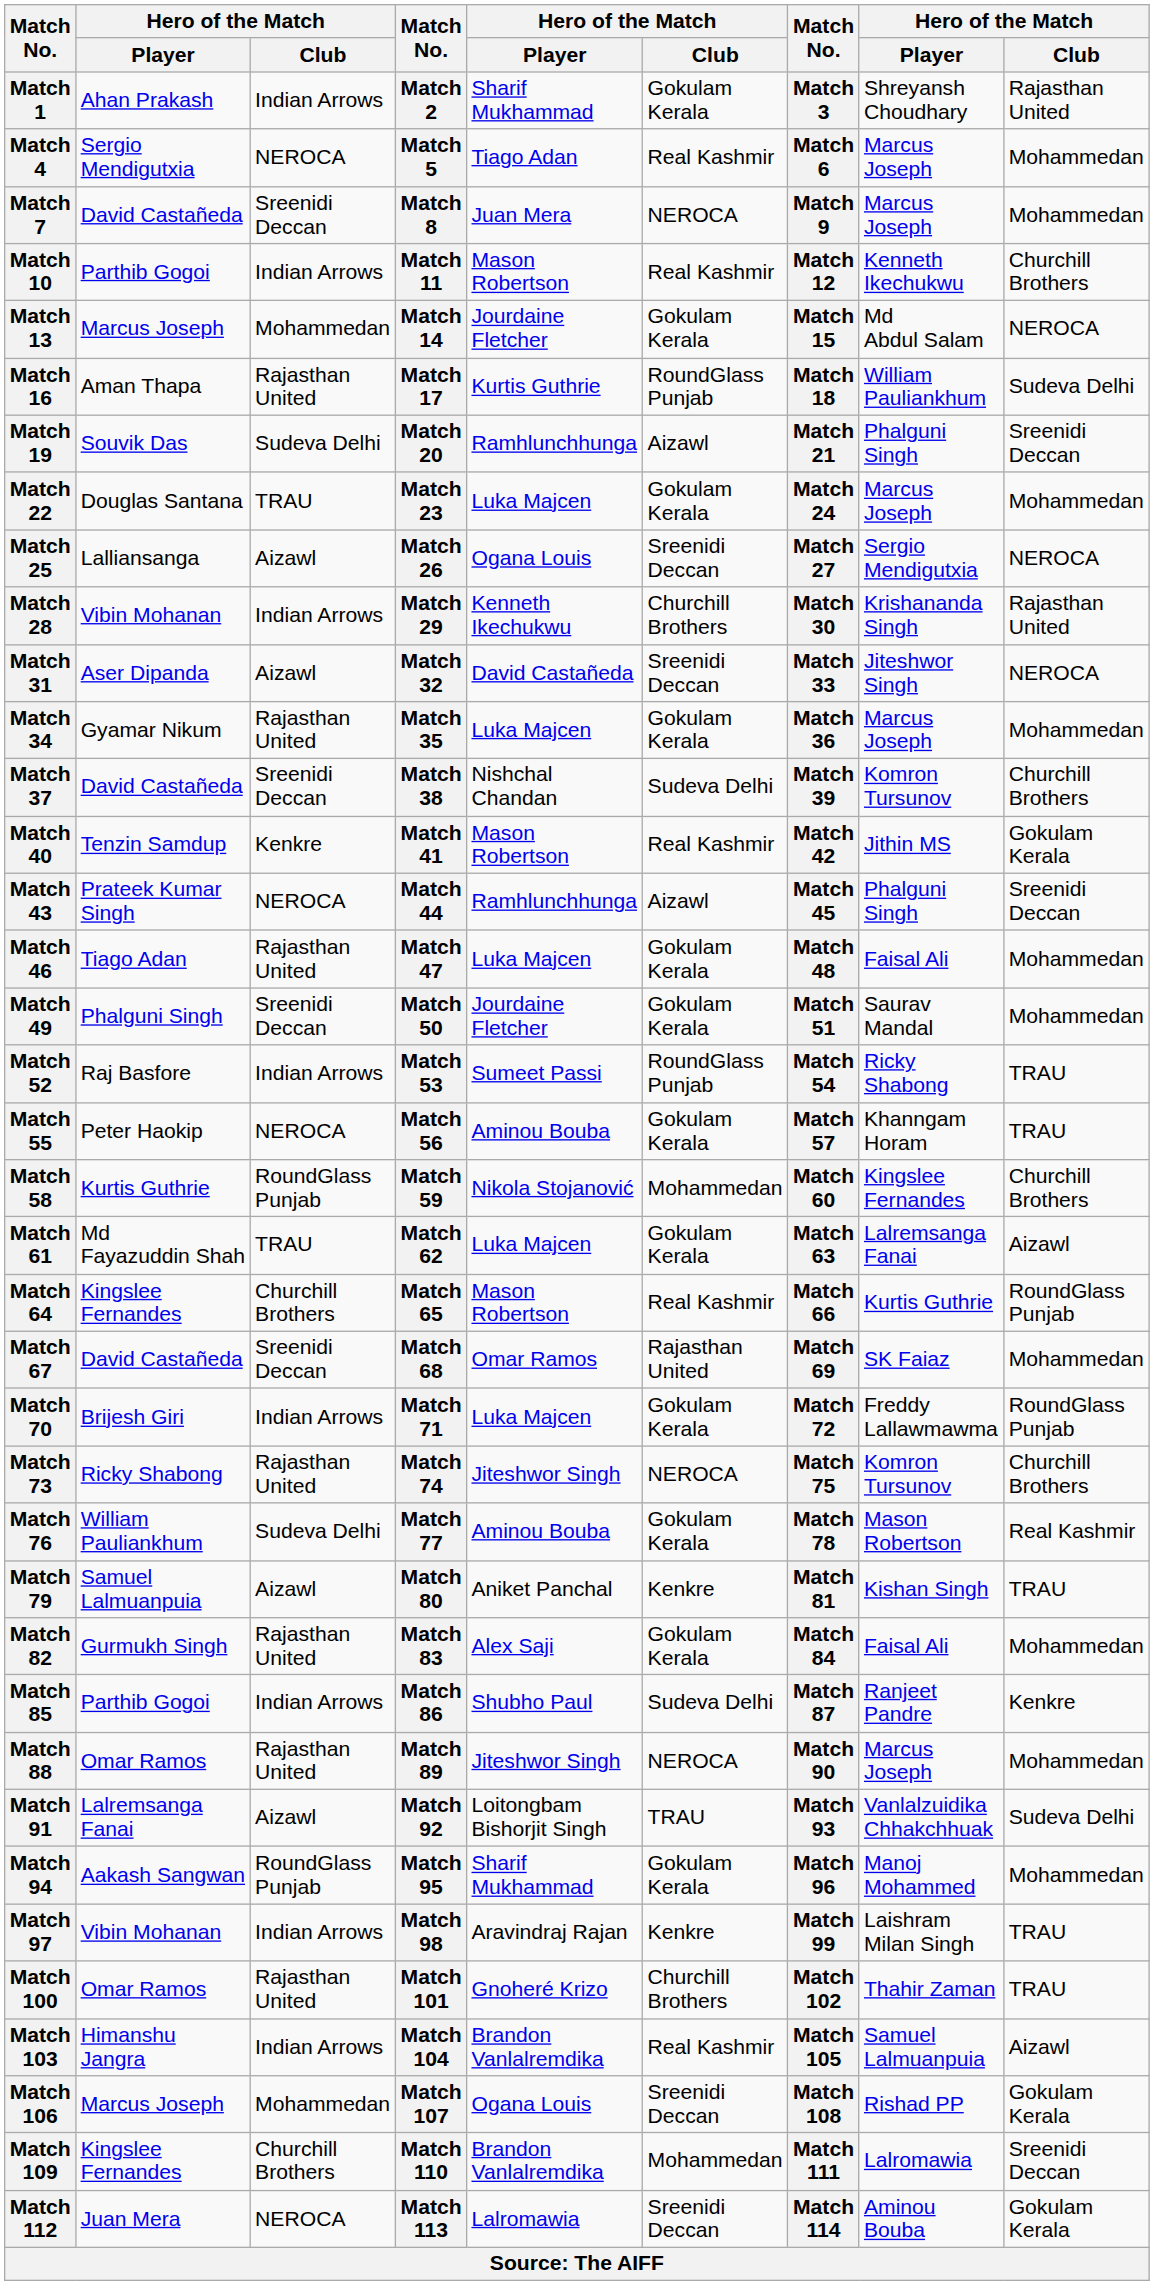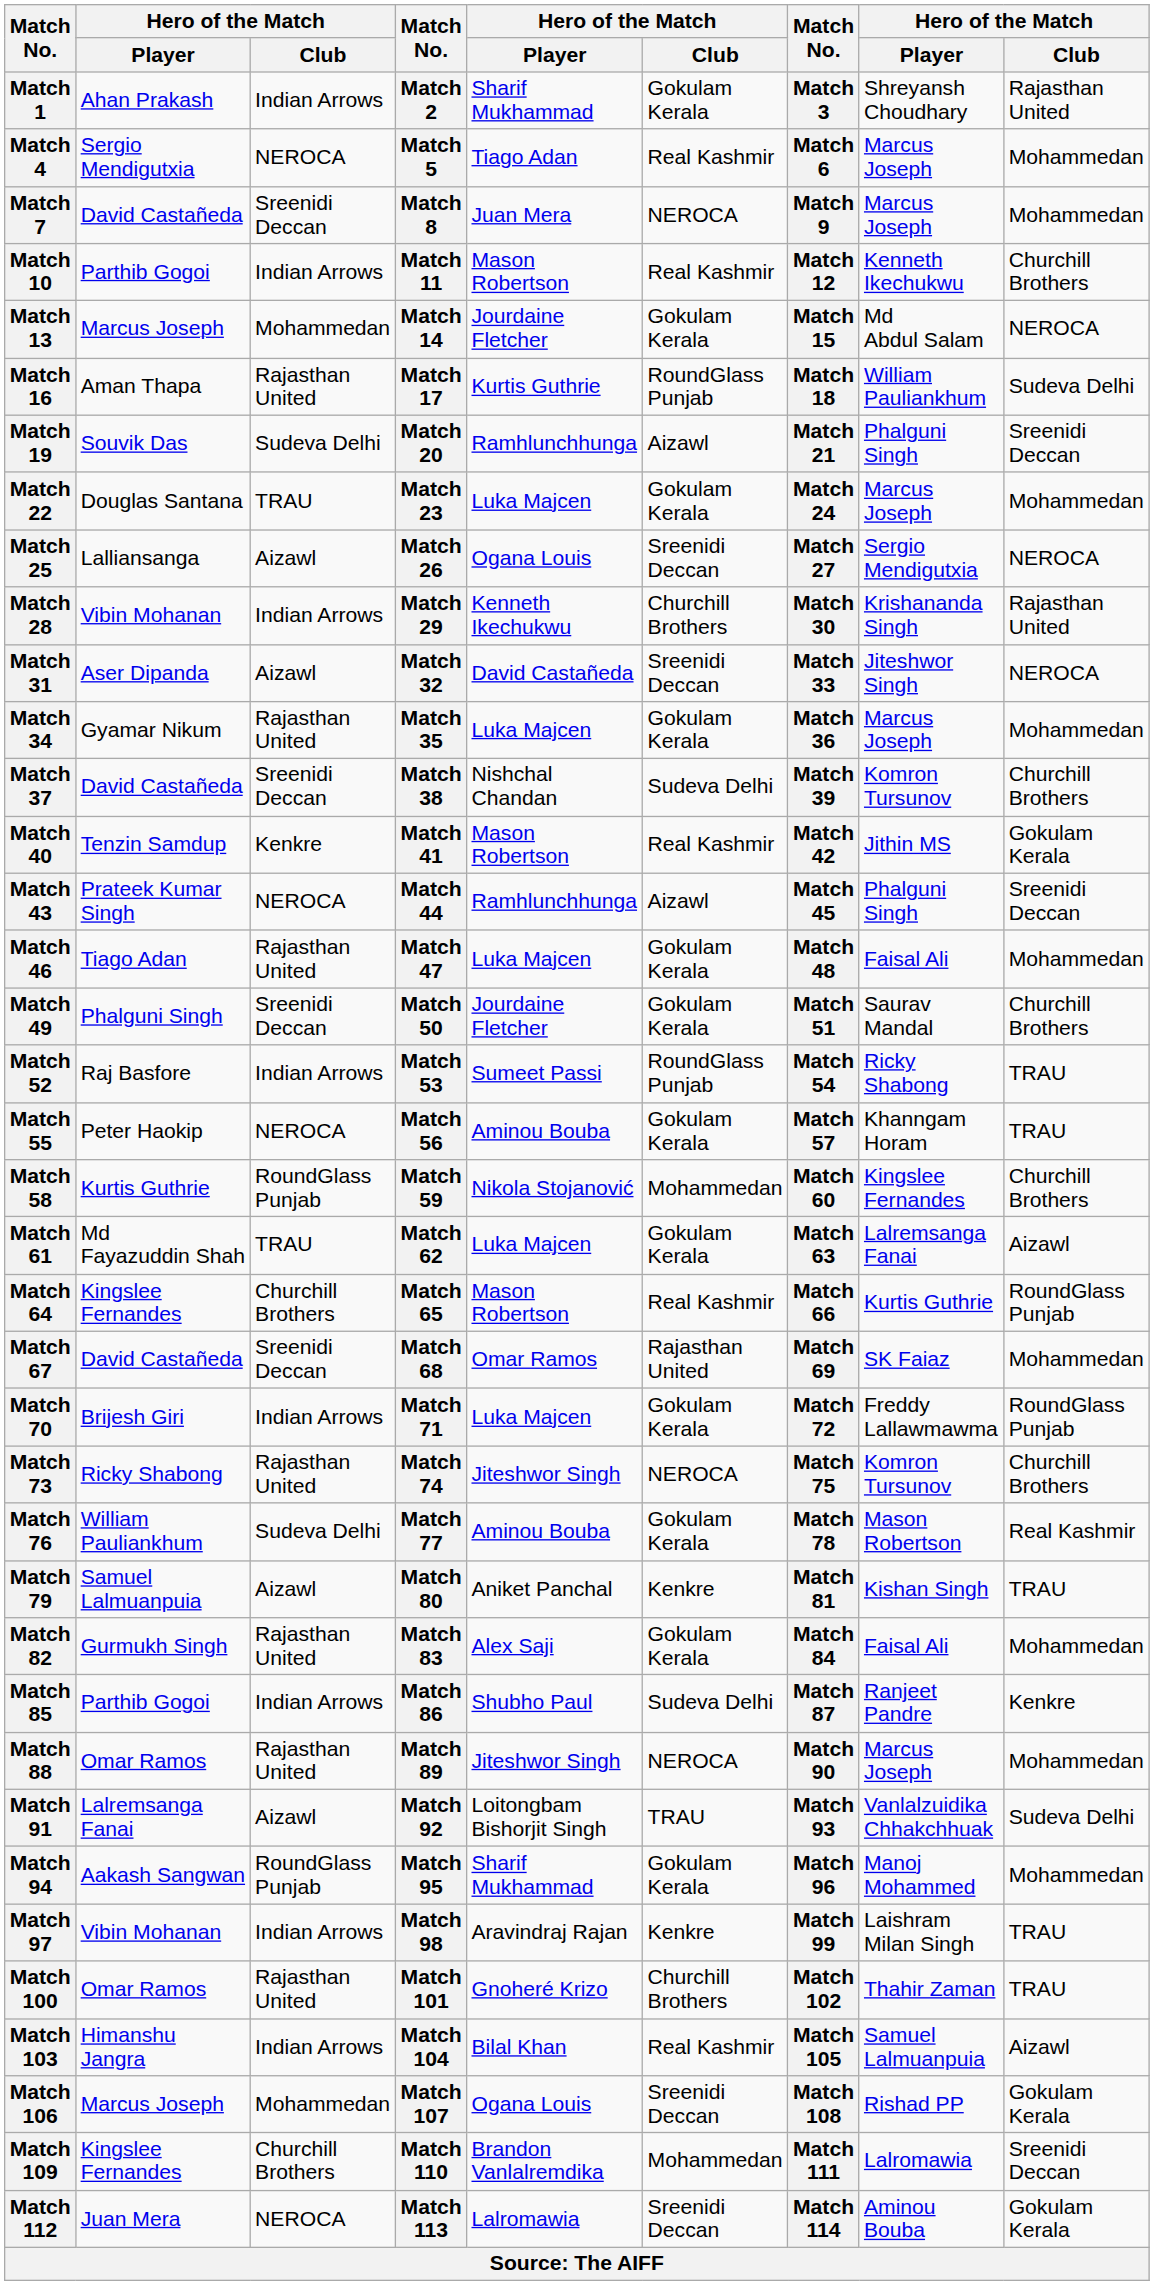Match 49 | column 9: Mohammedan -> Churchill Brothers
Match 103 | column 5: Brandon Vanlalremdika -> Bilal Khan
